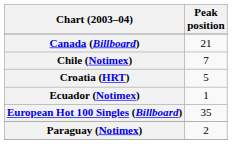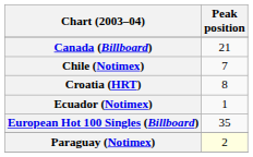Croatia (HRT) | Peak position: 5 -> 8
Paraguay (Notimex) | Peak position: no background -> lightyellow background
